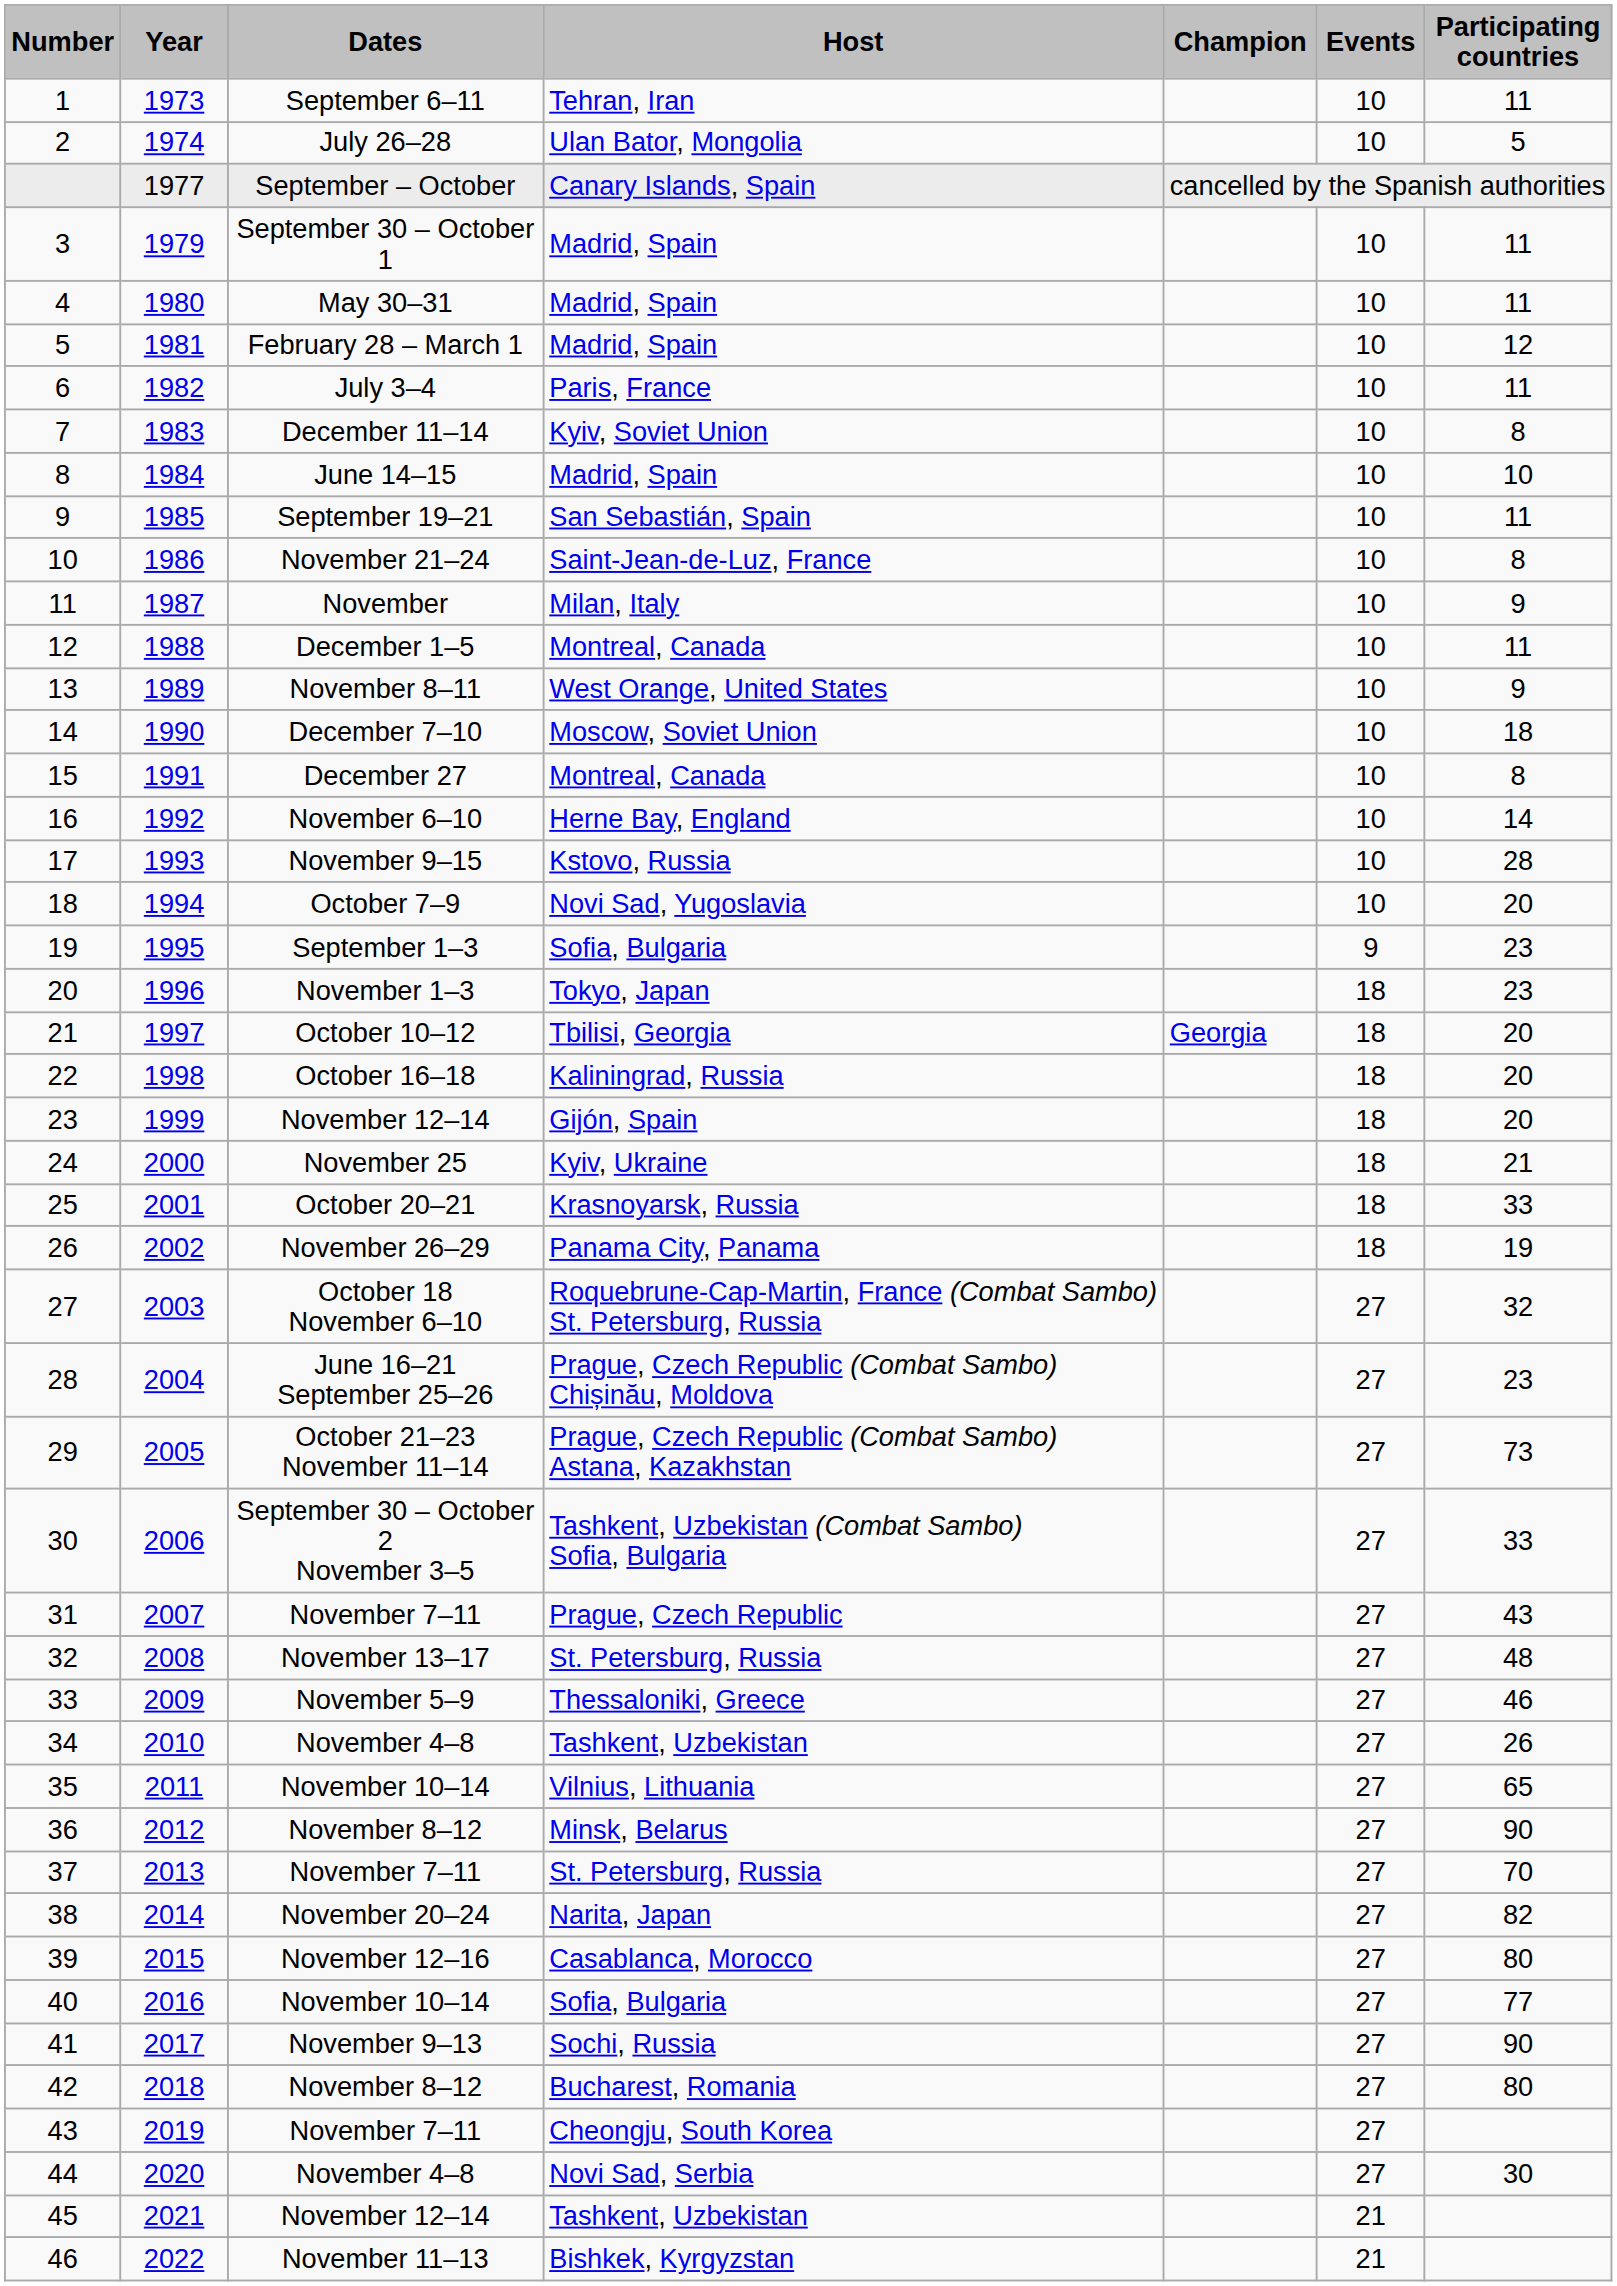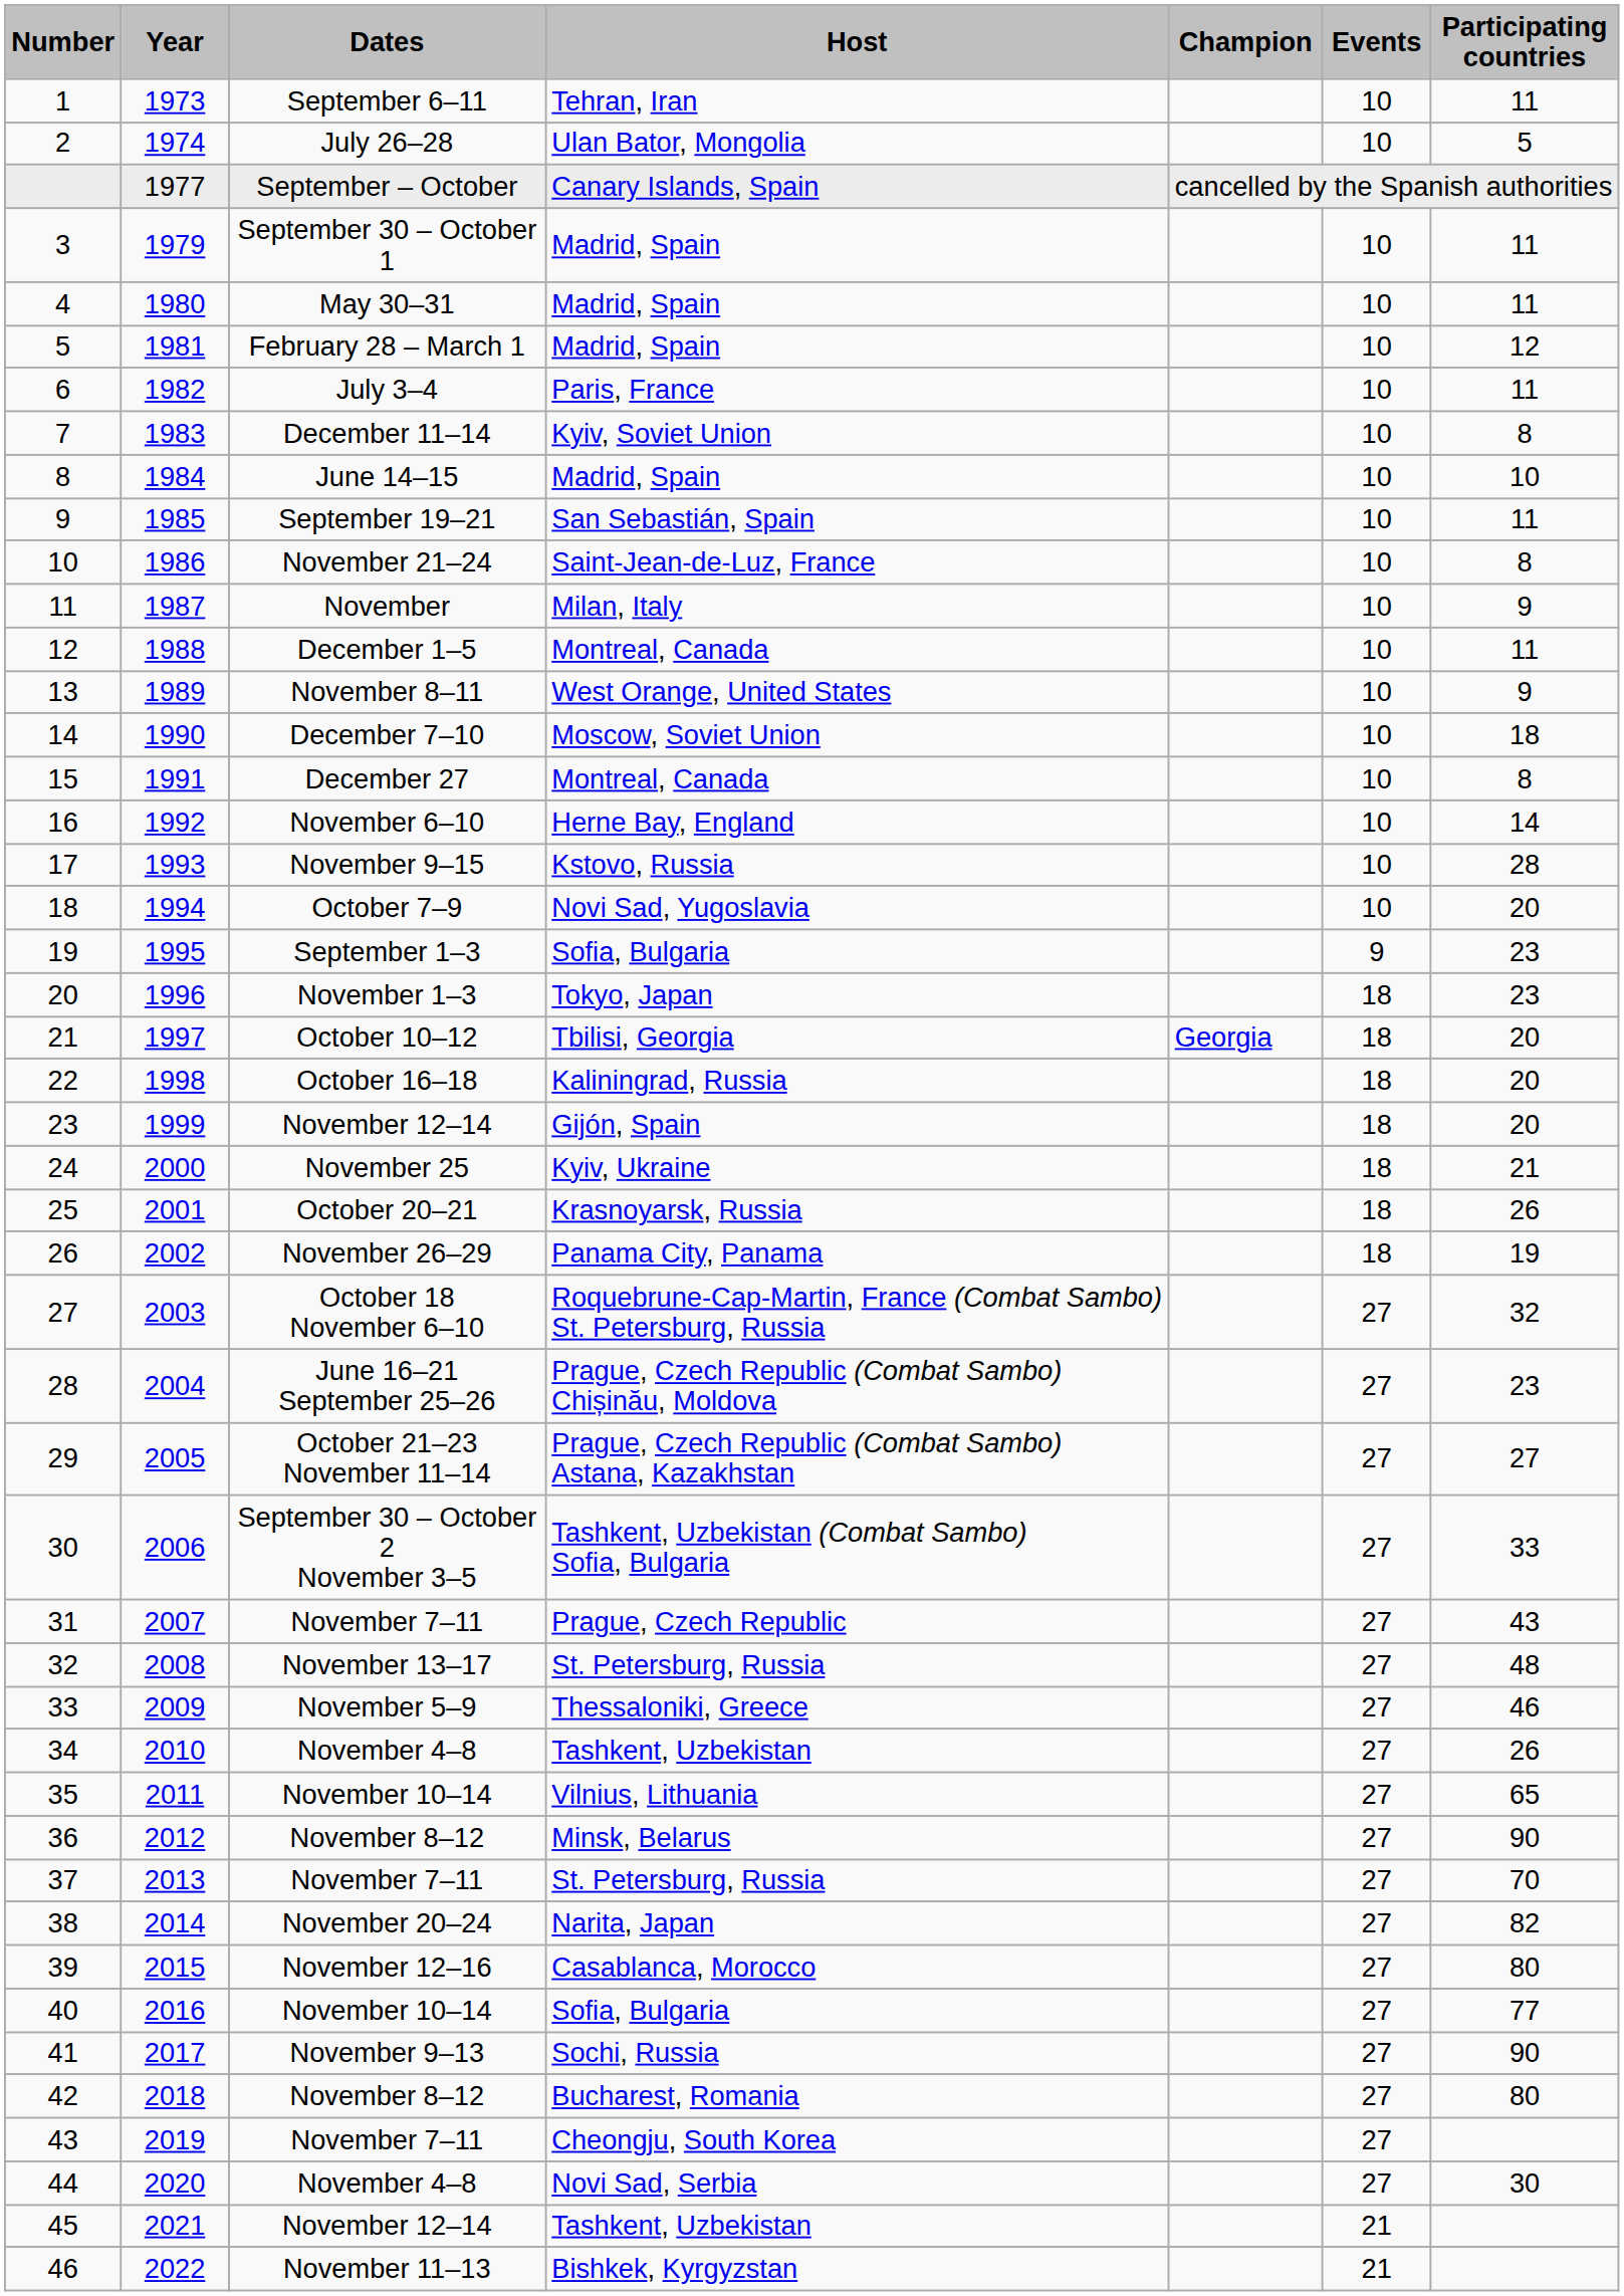25 | Participating countries: 33 -> 26
29 | Participating countries: 73 -> 27
